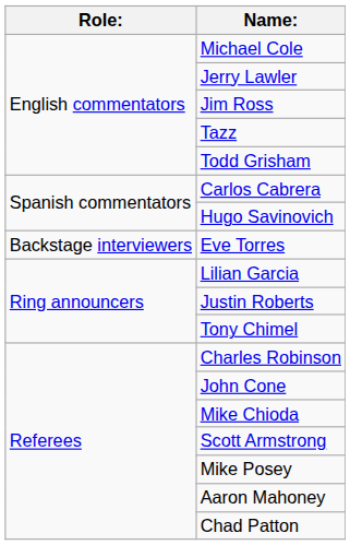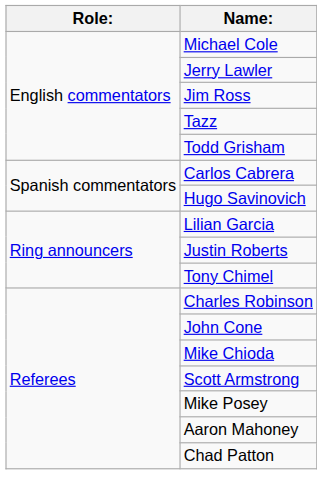- row: Backstage interviewers | Eve Torres
